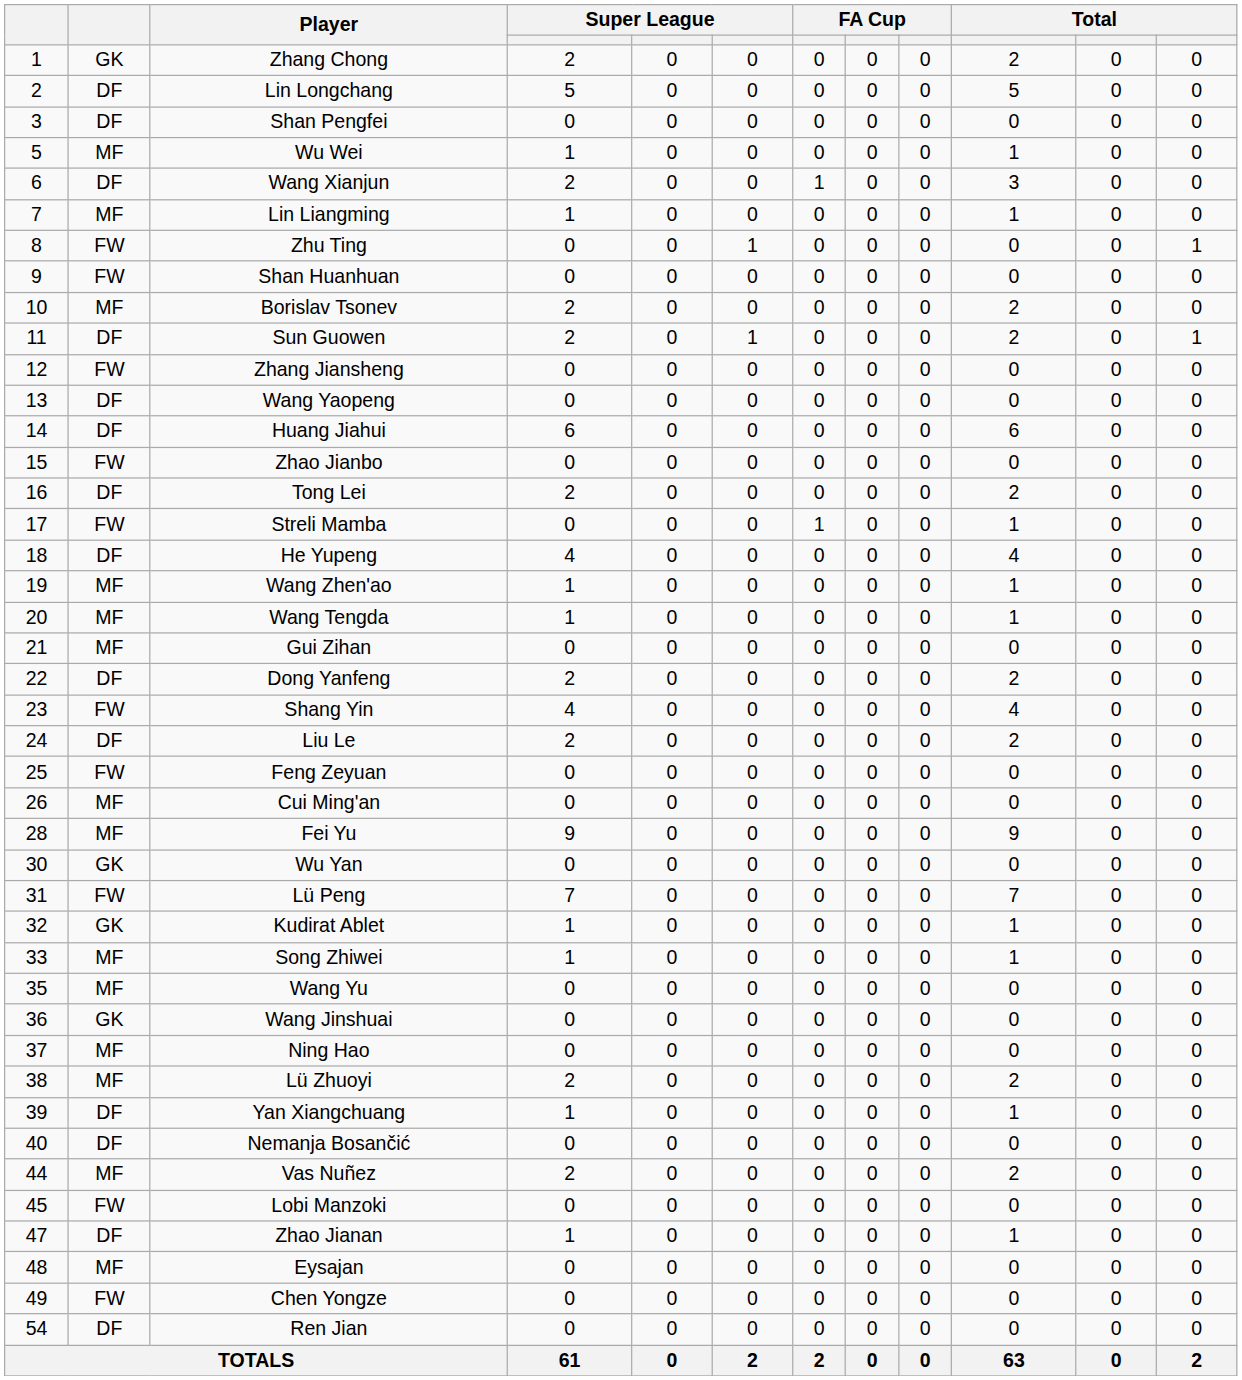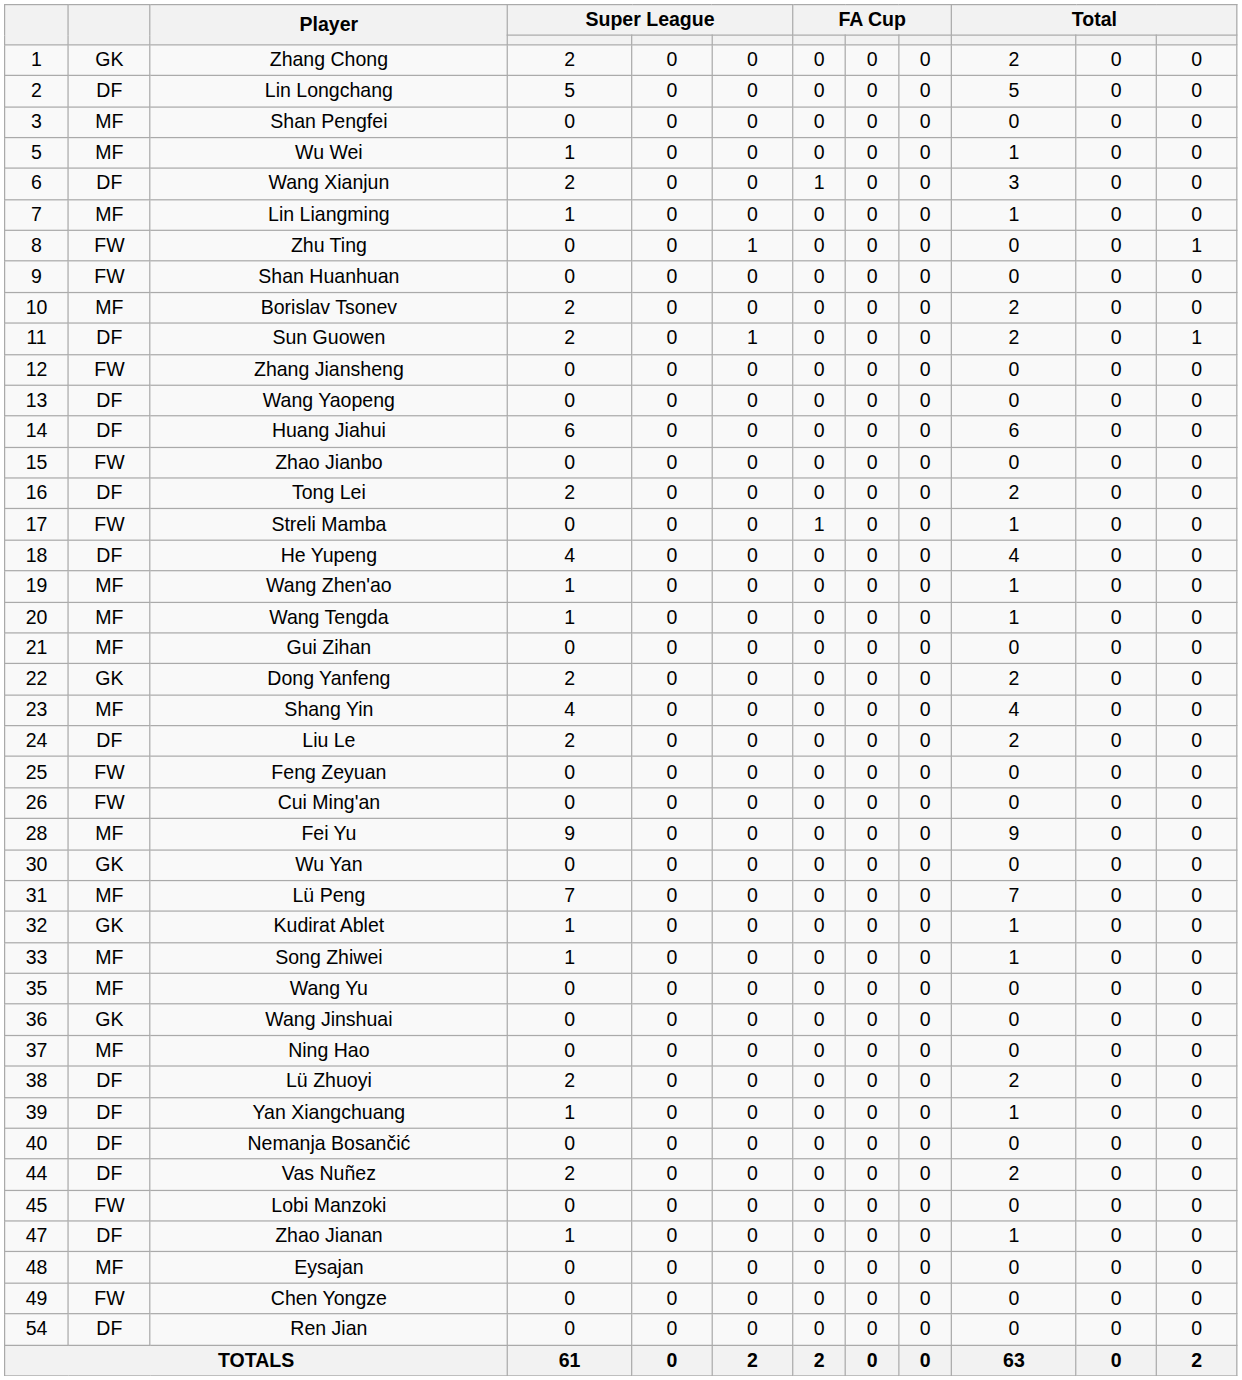Shan Pengfei | column 2: DF -> MF
Dong Yanfeng | column 2: DF -> GK
Shang Yin | column 2: FW -> MF
Cui Ming'an | column 2: MF -> FW
Lü Peng | column 2: FW -> MF
Lü Zhuoyi | column 2: MF -> DF
Vas Nuñez | column 2: MF -> DF
